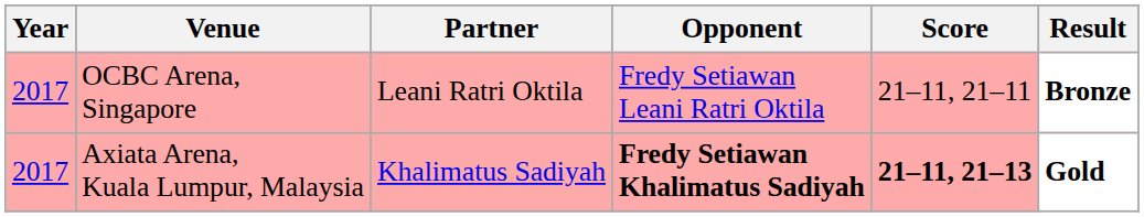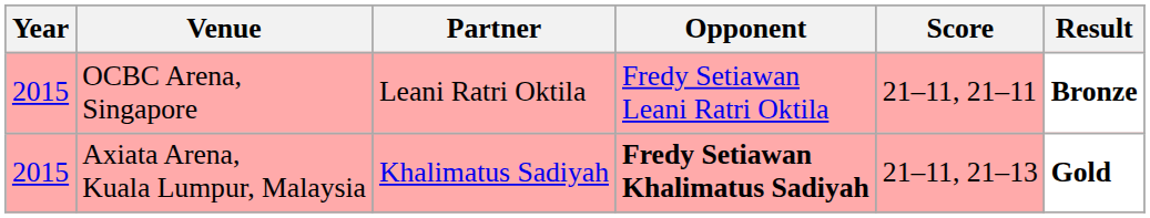OCBC Arena, Singapore | Year: 2017 -> 2015
Axiata Arena, Kuala Lumpur, Malaysia | Year: 2017 -> 2015
Axiata Arena, Kuala Lumpur, Malaysia | Score: bold -> normal
